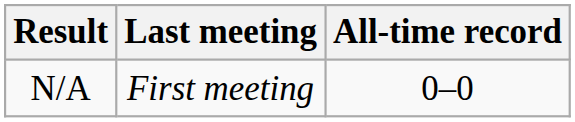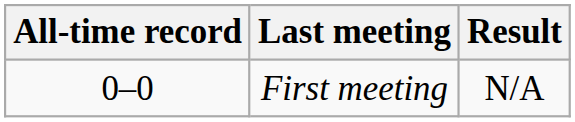columns swapped: All-time record <-> Result
